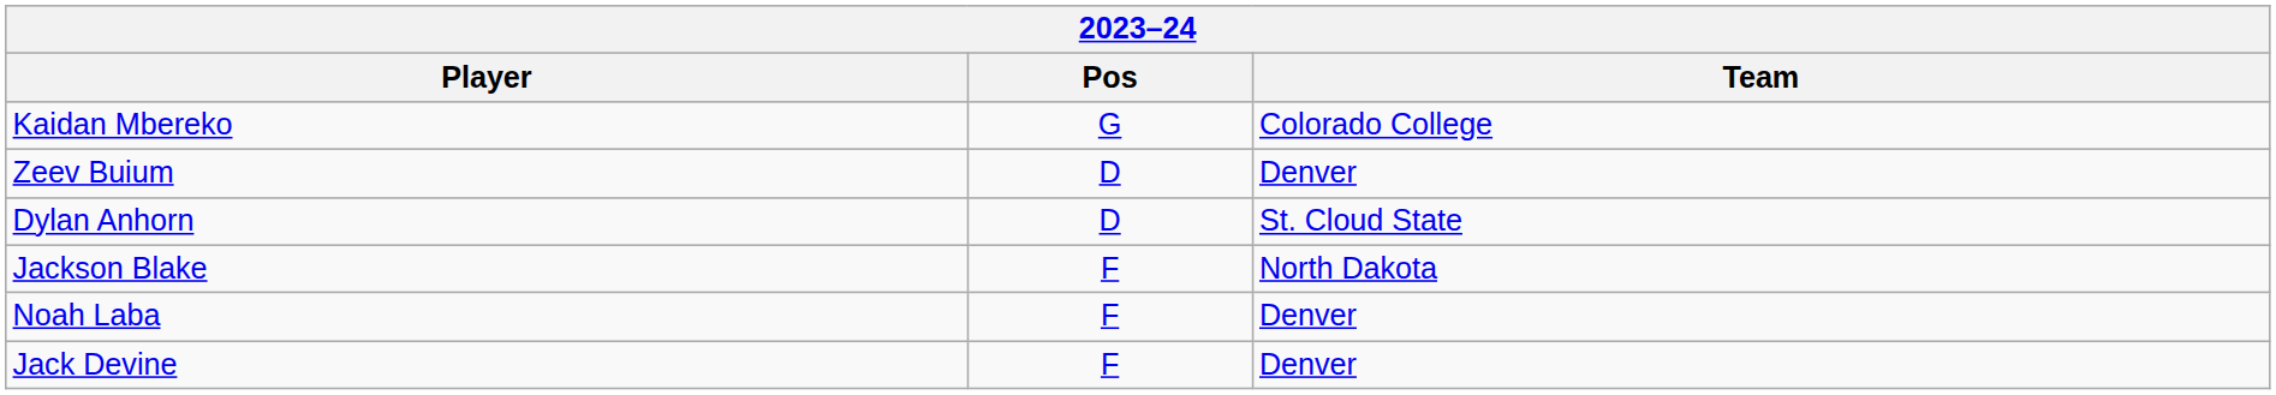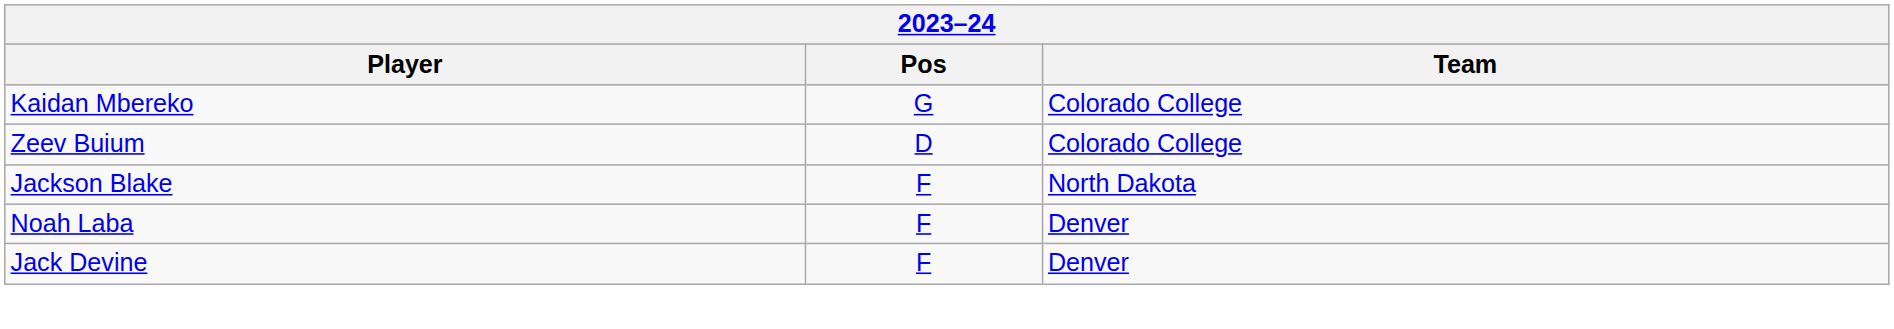Zeev Buium | Team: Denver -> Colorado College
- row: Dylan Anhorn | D | St. Cloud State
